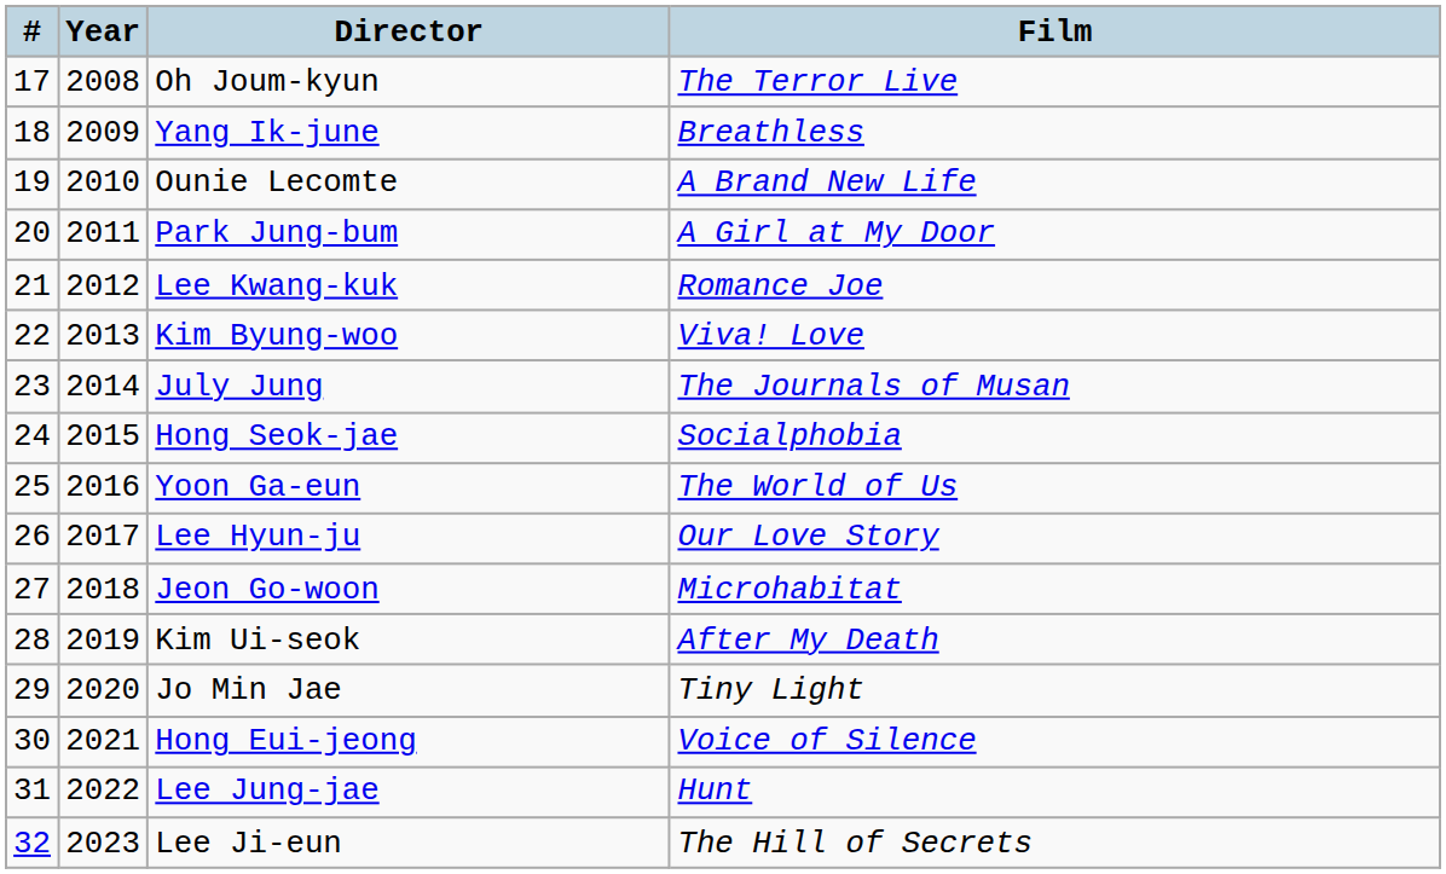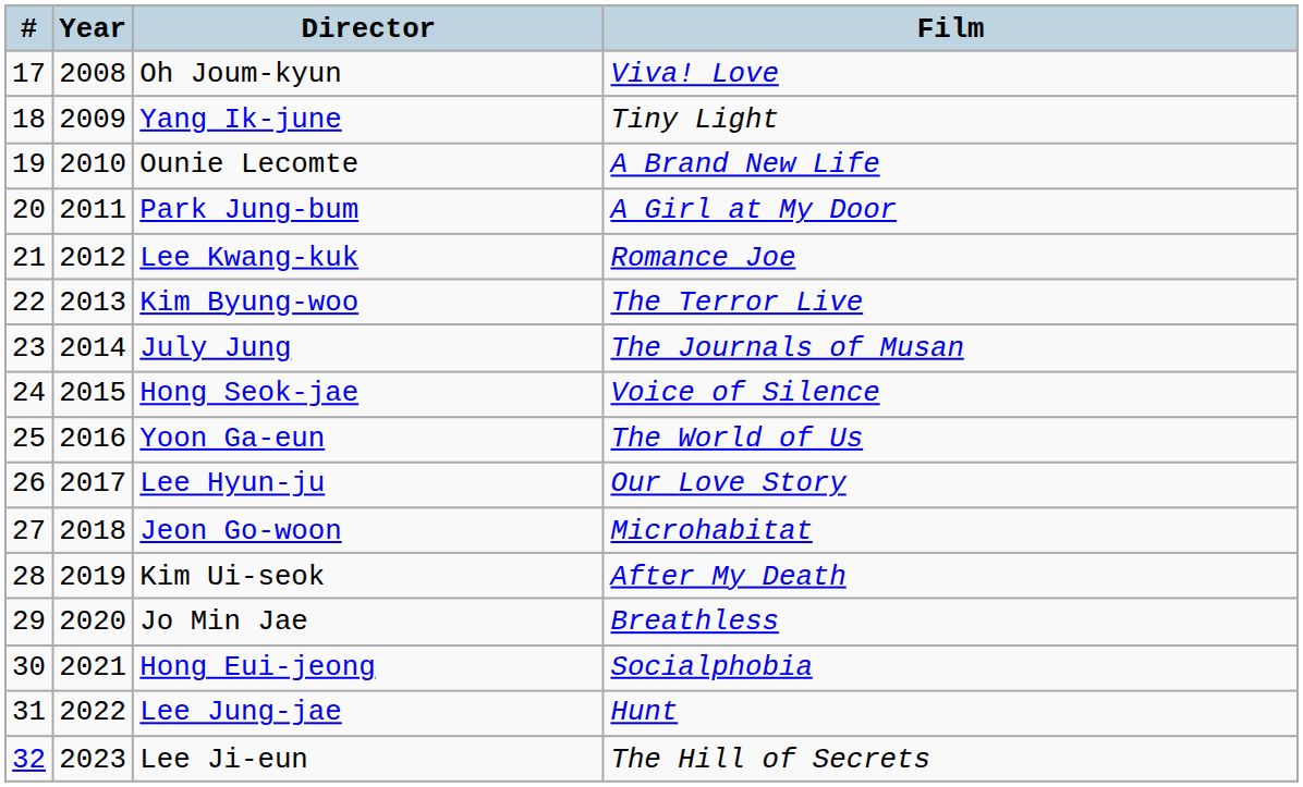Oh Joum-kyun | Film: The Terror Live -> Viva! Love
Yang Ik-june | Film: Breathless -> Tiny Light
Kim Byung-woo | Film: Viva! Love -> The Terror Live
Hong Seok-jae | Film: Socialphobia -> Voice of Silence
Jo Min Jae | Film: Tiny Light -> Breathless
Hong Eui-jeong | Film: Voice of Silence -> Socialphobia
